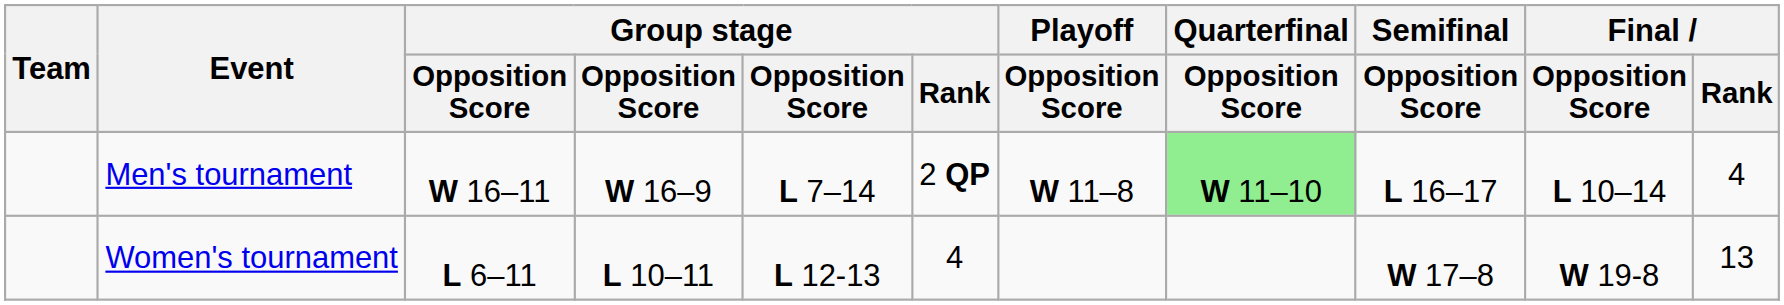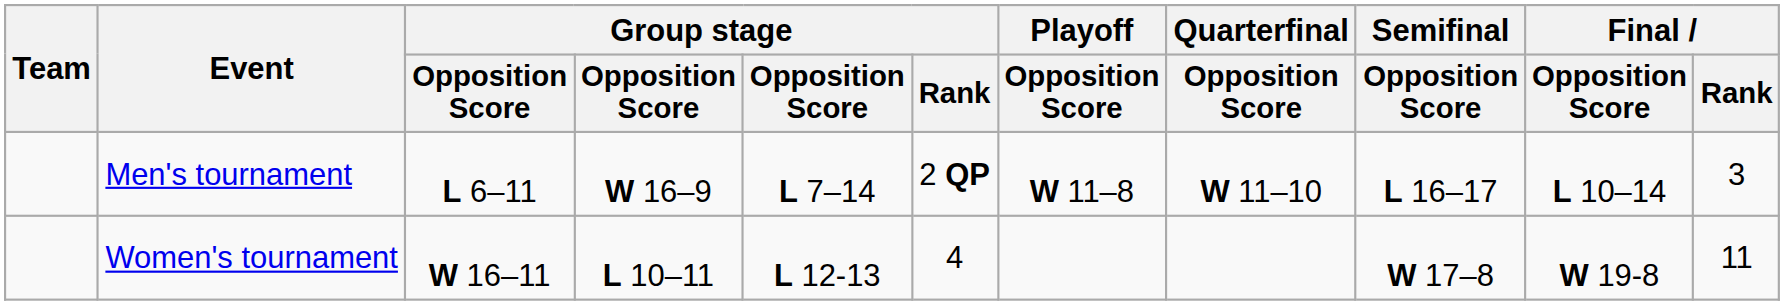Men's tournament | column 3: W 16–11 -> L 6–11
Men's tournament | Quarterfinal / Opposition Score: lightgreen background -> no background
Men's tournament | Final / Rank: 4 -> 3
Women's tournament | column 3: L 6–11 -> W 16–11
Women's tournament | Final / Rank: 13 -> 11
